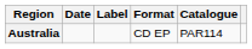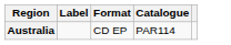- column: Date
